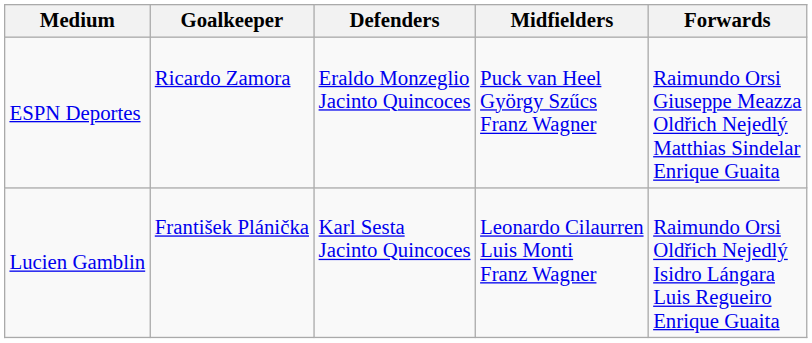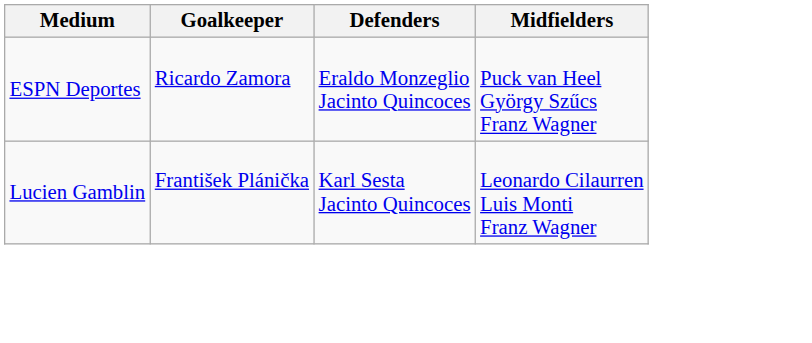- column: Forwards | Raimundo Orsi Giuseppe Meazza Oldřich Nejedlý Matthias Sindelar Enrique Guaita | Raimundo Orsi Oldřich Nejedlý Isidro Lángara Luis Regueiro Enrique Guaita
